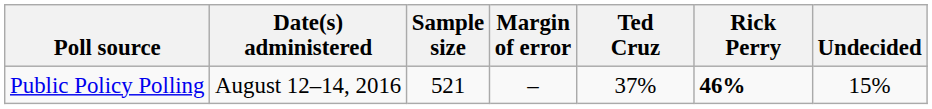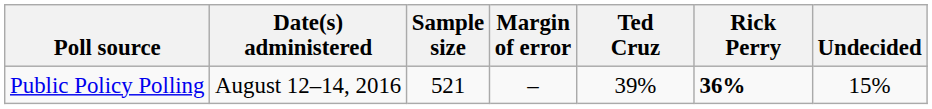Public Policy Polling | Ted Cruz: 37% -> 39%
Public Policy Polling | Rick Perry: 46% -> 36%
